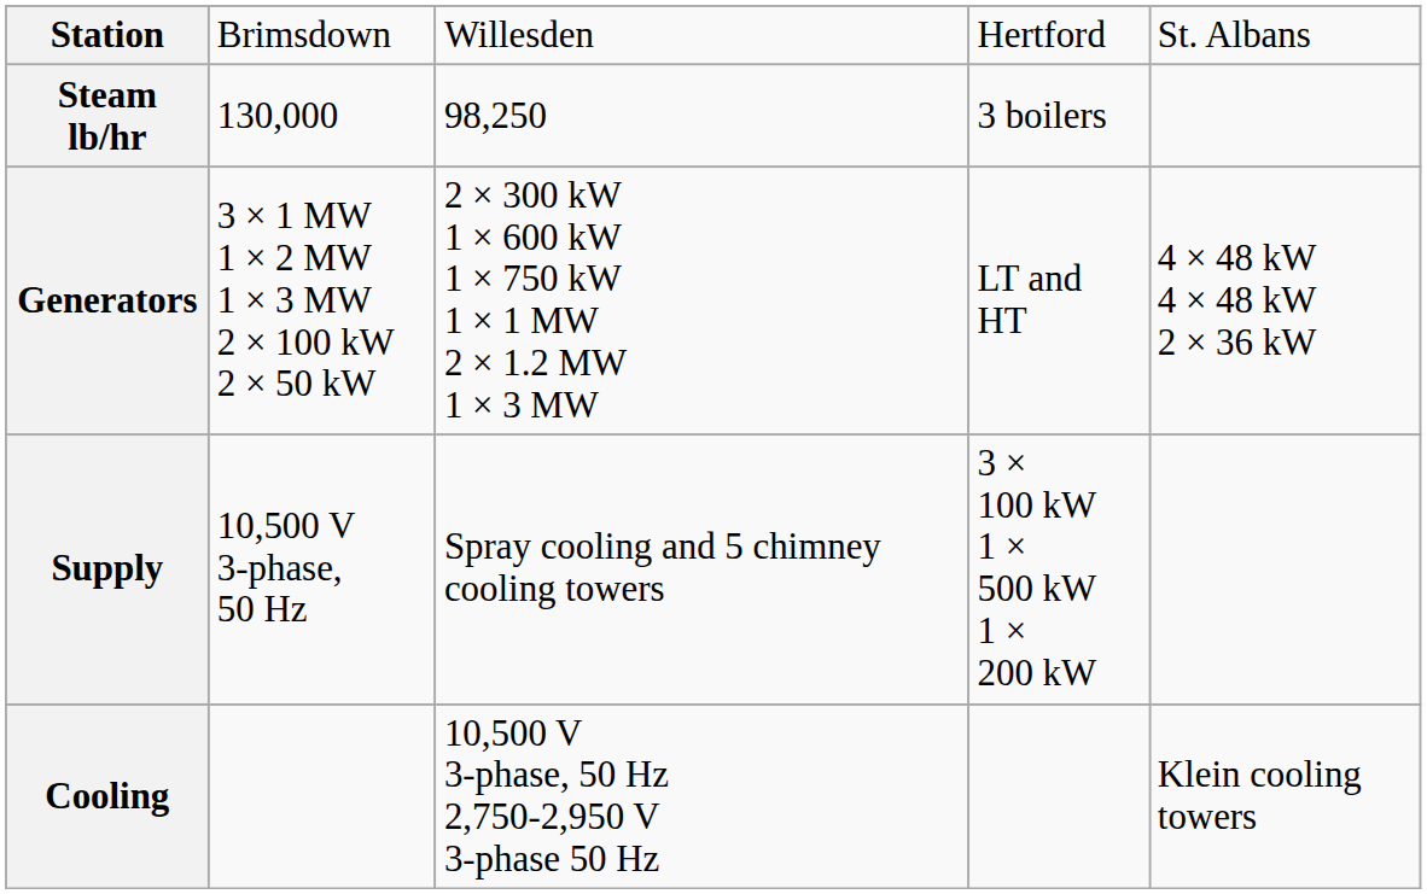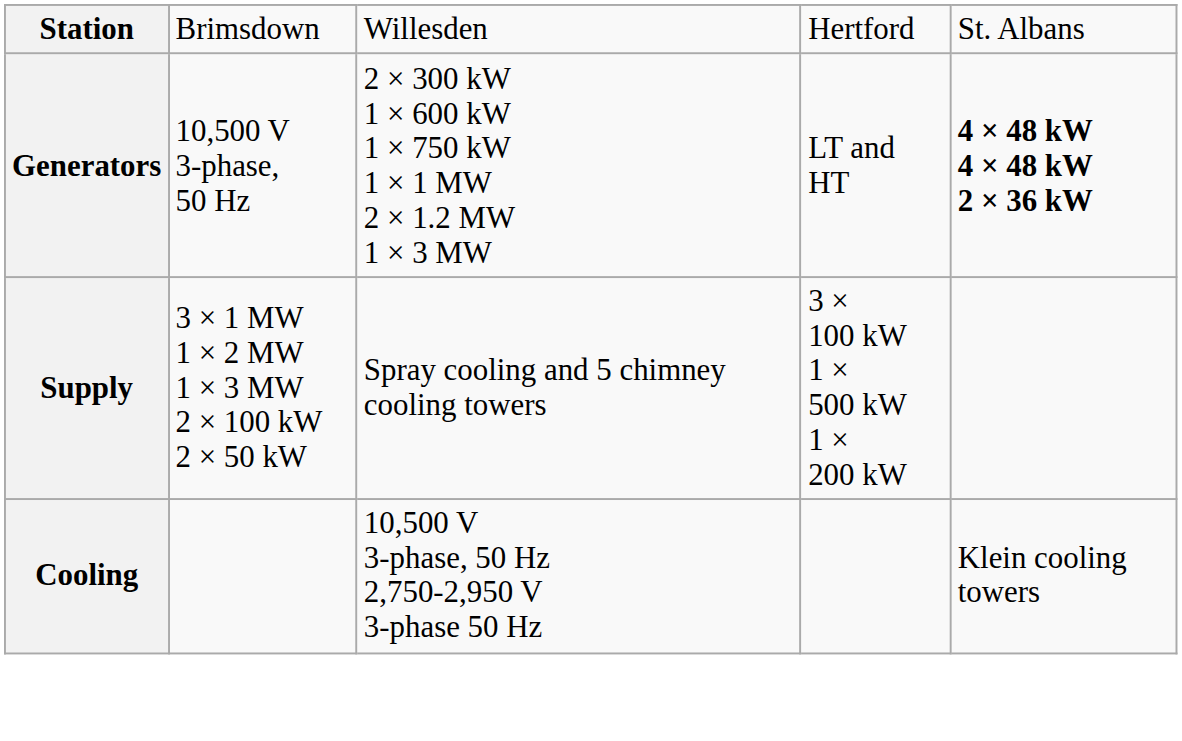- row: Steam lb/hr | 130,000 | 98,250 | 3 boilers
Generators | column 2: 3 × 1 MW 1 × 2 MW 1 × 3 MW 2 × 100 kW 2 × 50 kW -> 10,500 V 3-phase, 50 Hz
Generators | column 5: normal -> bold
Supply | column 2: 10,500 V 3-phase, 50 Hz -> 3 × 1 MW 1 × 2 MW 1 × 3 MW 2 × 100 kW 2 × 50 kW
